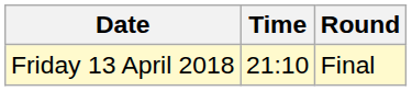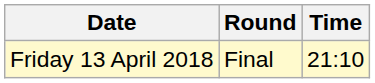columns swapped: Time <-> Round
